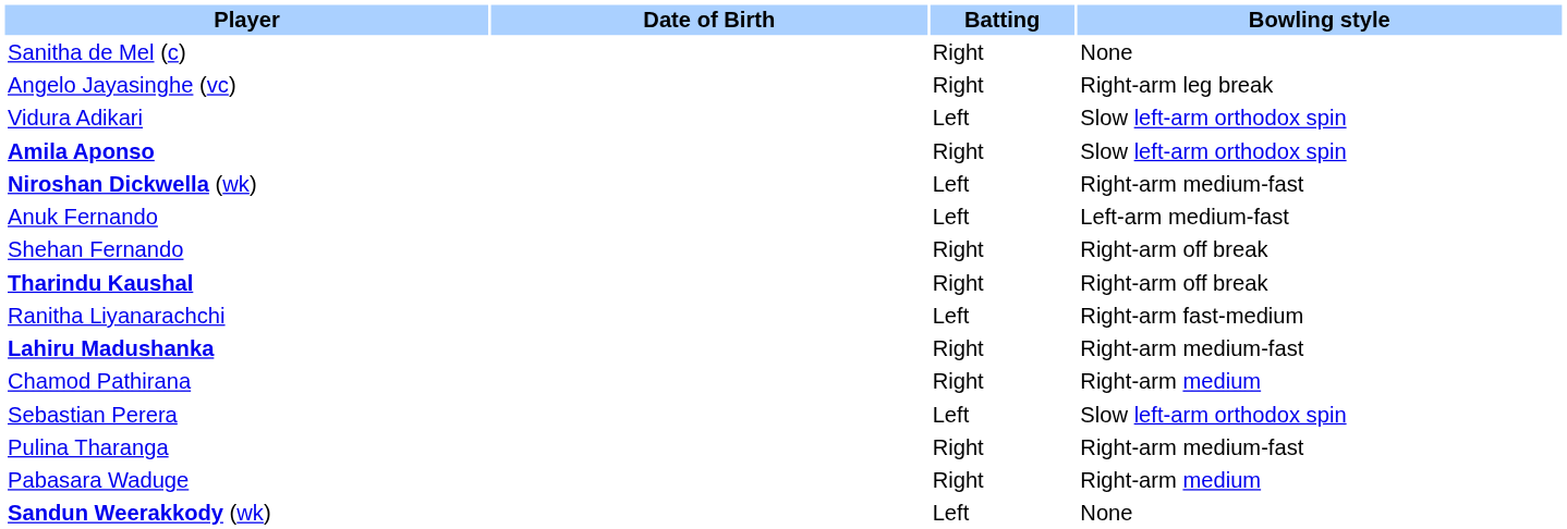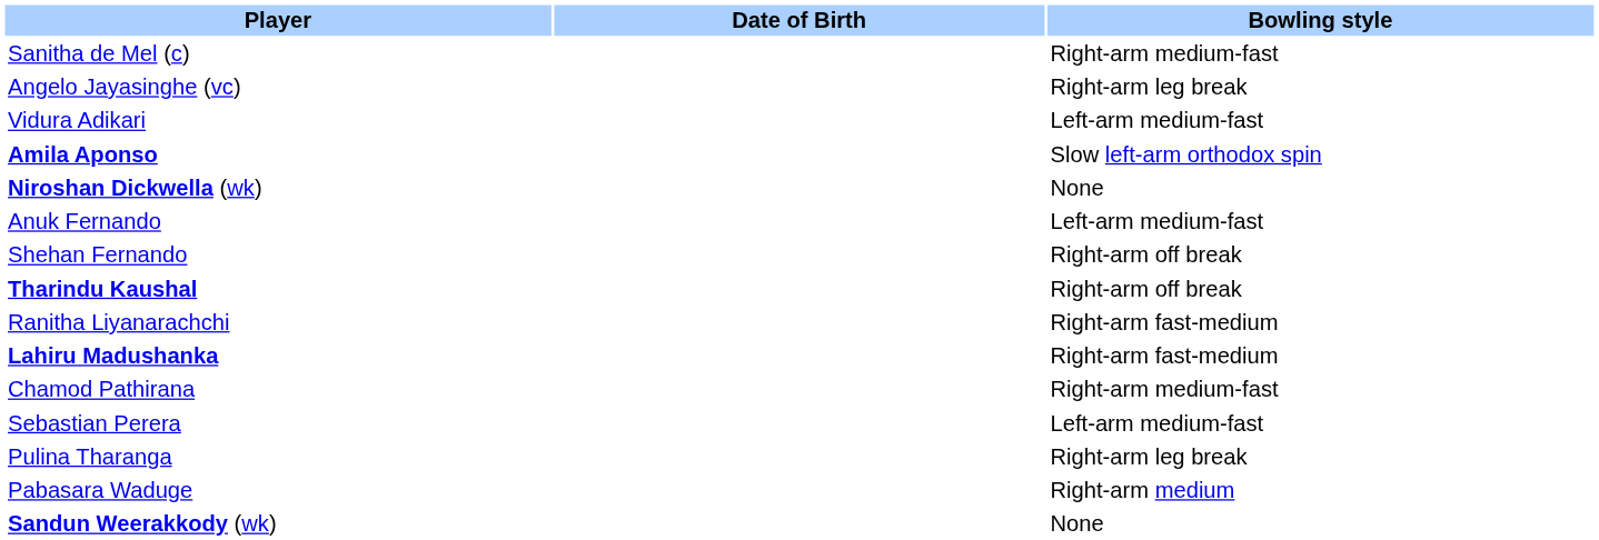- column: Batting | Right | Right | Left | Right | Left | Left | Right | Right | Left | Right | Right | Left | Right | Right | Left
Sanitha de Mel (c) | Bowling style: None -> Right-arm medium-fast
Vidura Adikari | Bowling style: Slow left-arm orthodox spin -> Left-arm medium-fast
Niroshan Dickwella (wk) | Bowling style: Right-arm medium-fast -> None
Lahiru Madushanka | Bowling style: Right-arm medium-fast -> Right-arm fast-medium
Chamod Pathirana | Bowling style: Right-arm medium -> Right-arm medium-fast
Sebastian Perera | Bowling style: Slow left-arm orthodox spin -> Left-arm medium-fast
Pulina Tharanga | Bowling style: Right-arm medium-fast -> Right-arm leg break
